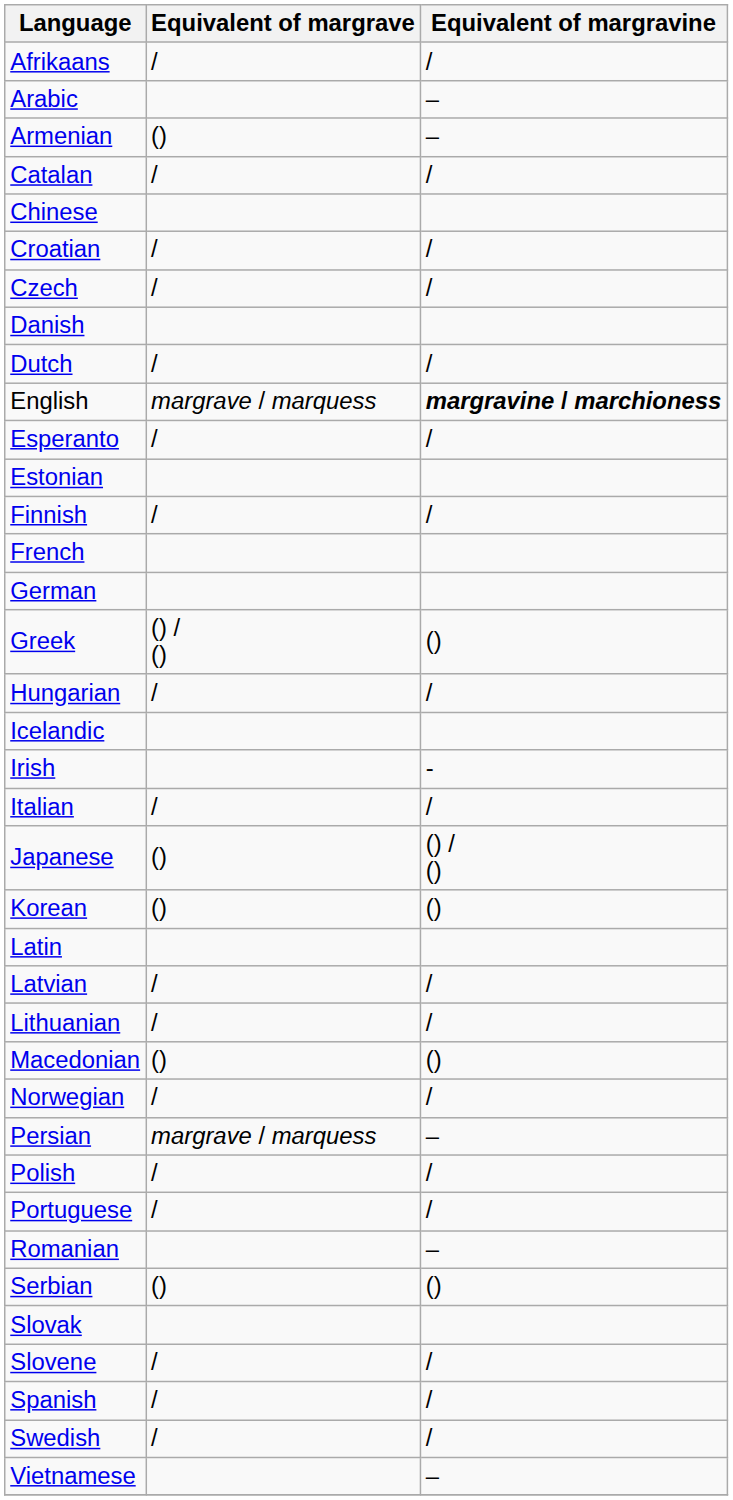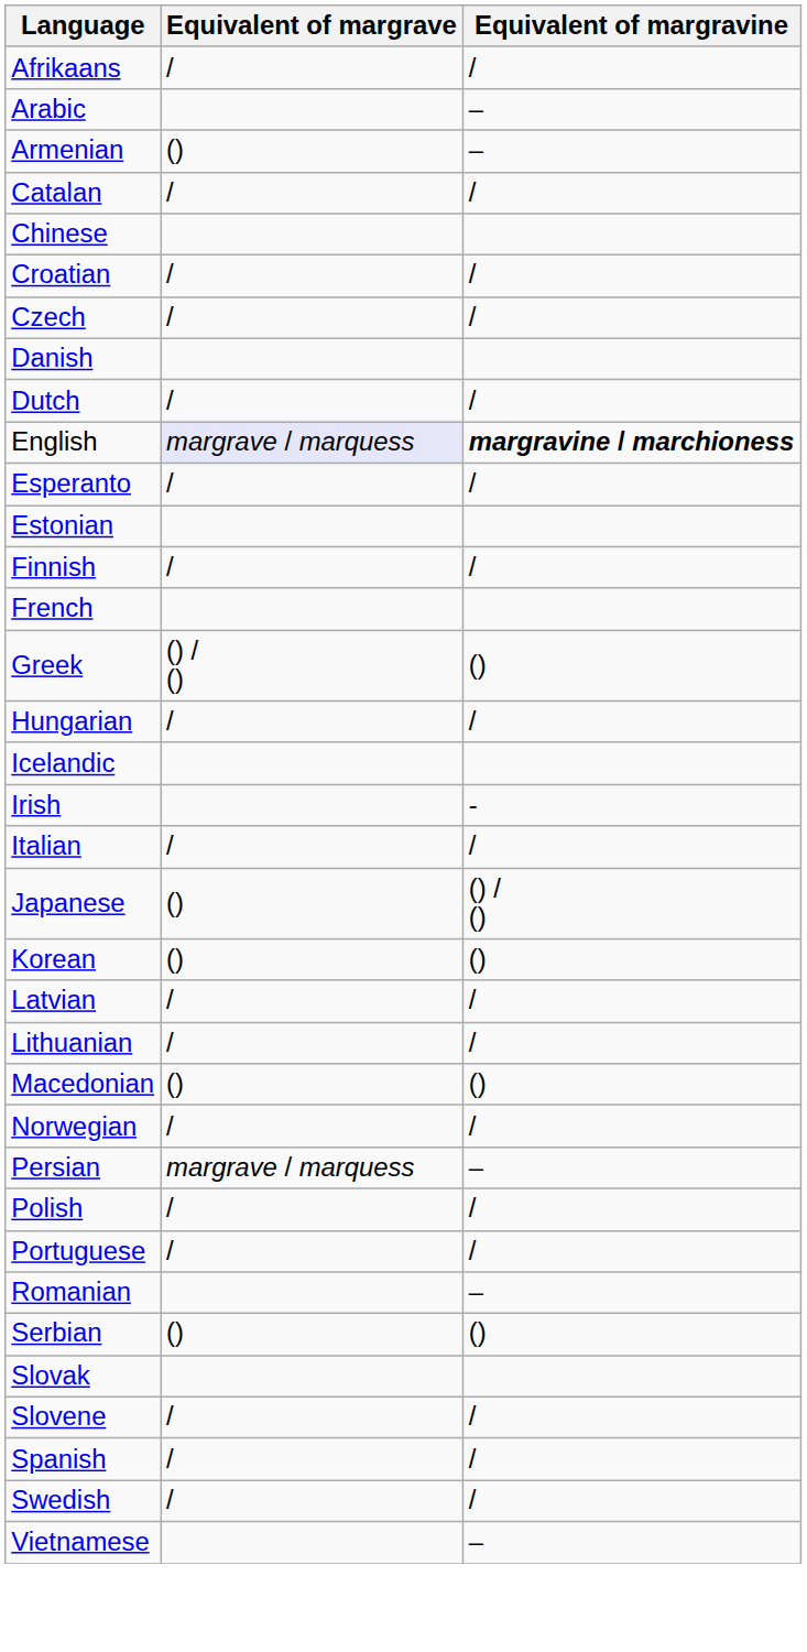English | Equivalent of margrave: no background -> lavender background
- row: German
- row: Latin
